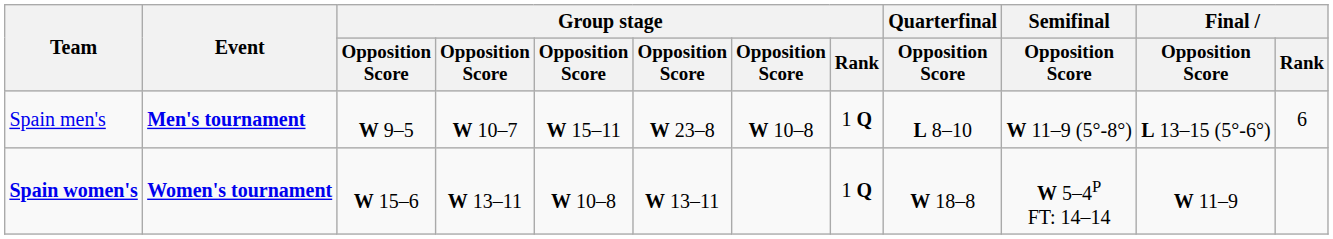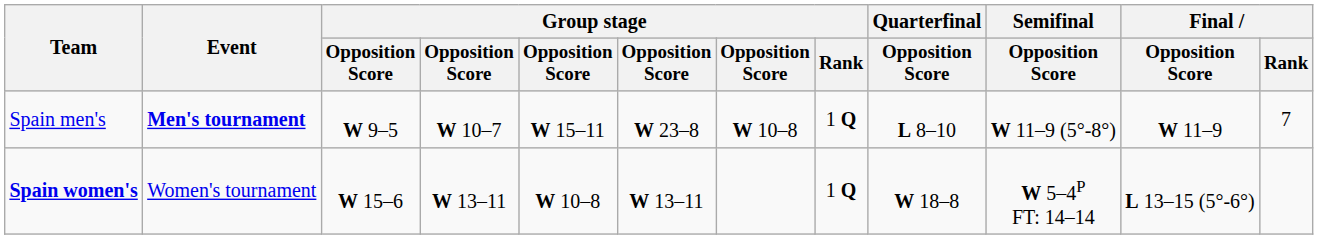Spain men's | Final / Opposition Score: L 13–15 (5°-6°) -> W 11–9
Spain men's | Final / Rank: 6 -> 7
Spain women's | Event: bold -> normal
Spain women's | Final / Opposition Score: W 11–9 -> L 13–15 (5°-6°)
